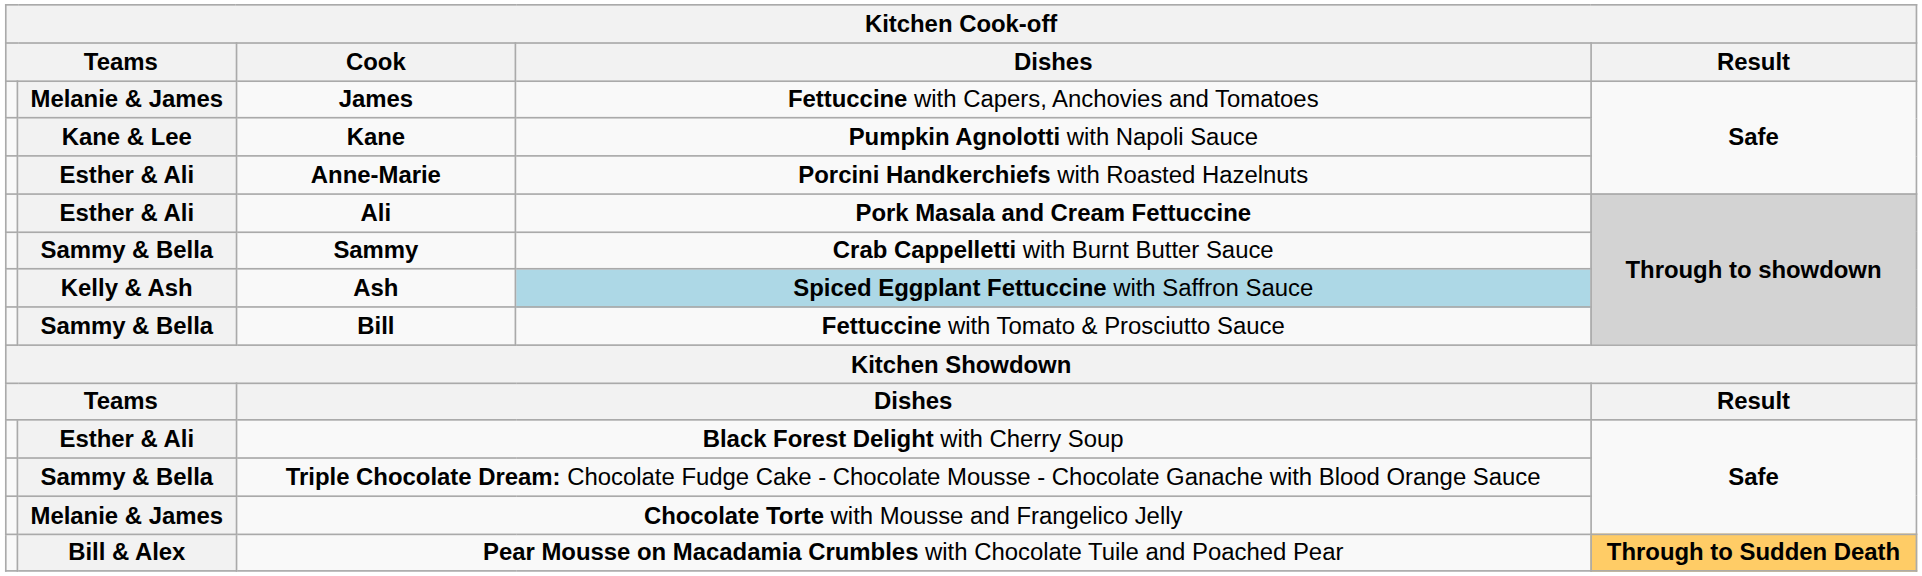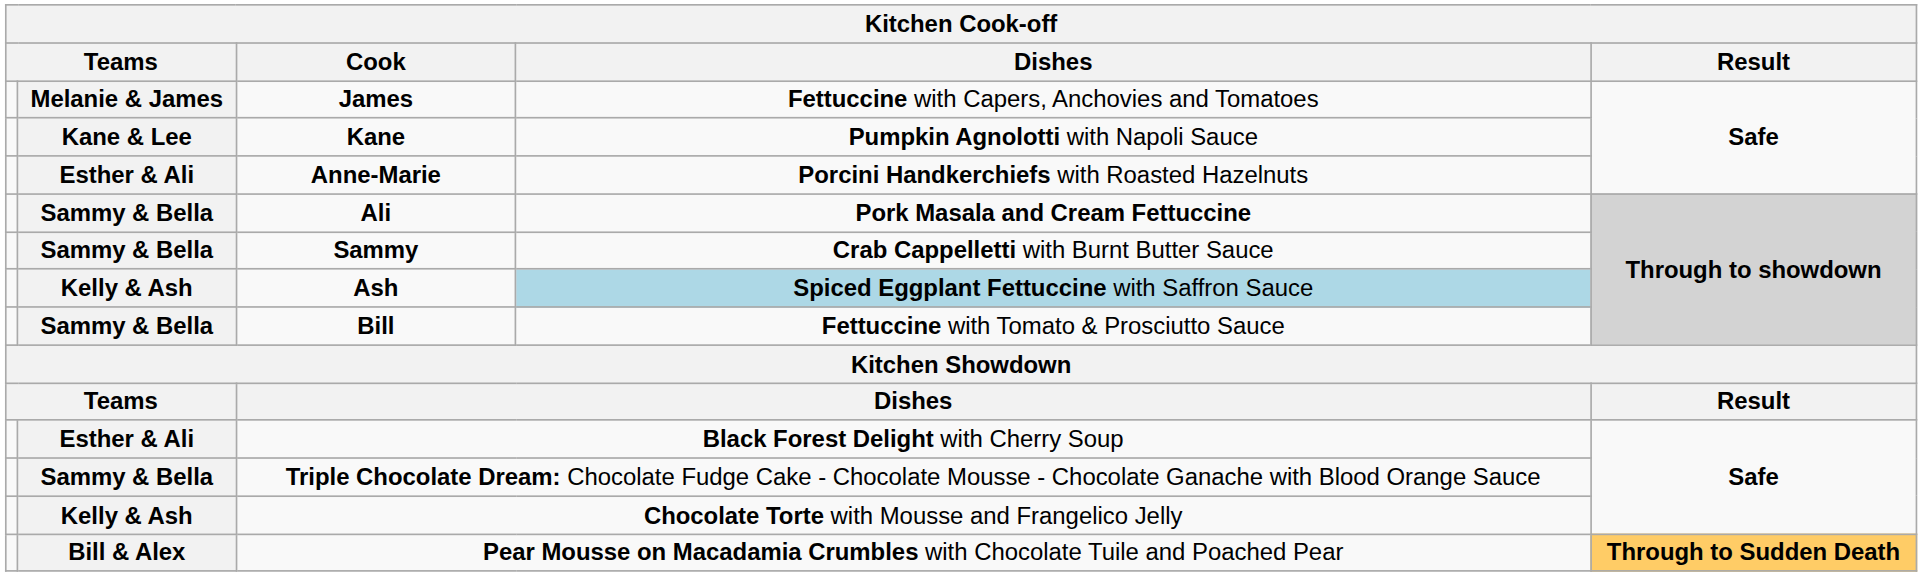Ali | column 2: Esther & Ali -> Sammy & Bella
Chocolate Torte with Mousse and Frangelico Jelly | column 2: Melanie & James -> Kelly & Ash
